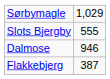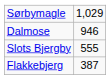rows swapped: Dalmose <-> Slots Bjergby
